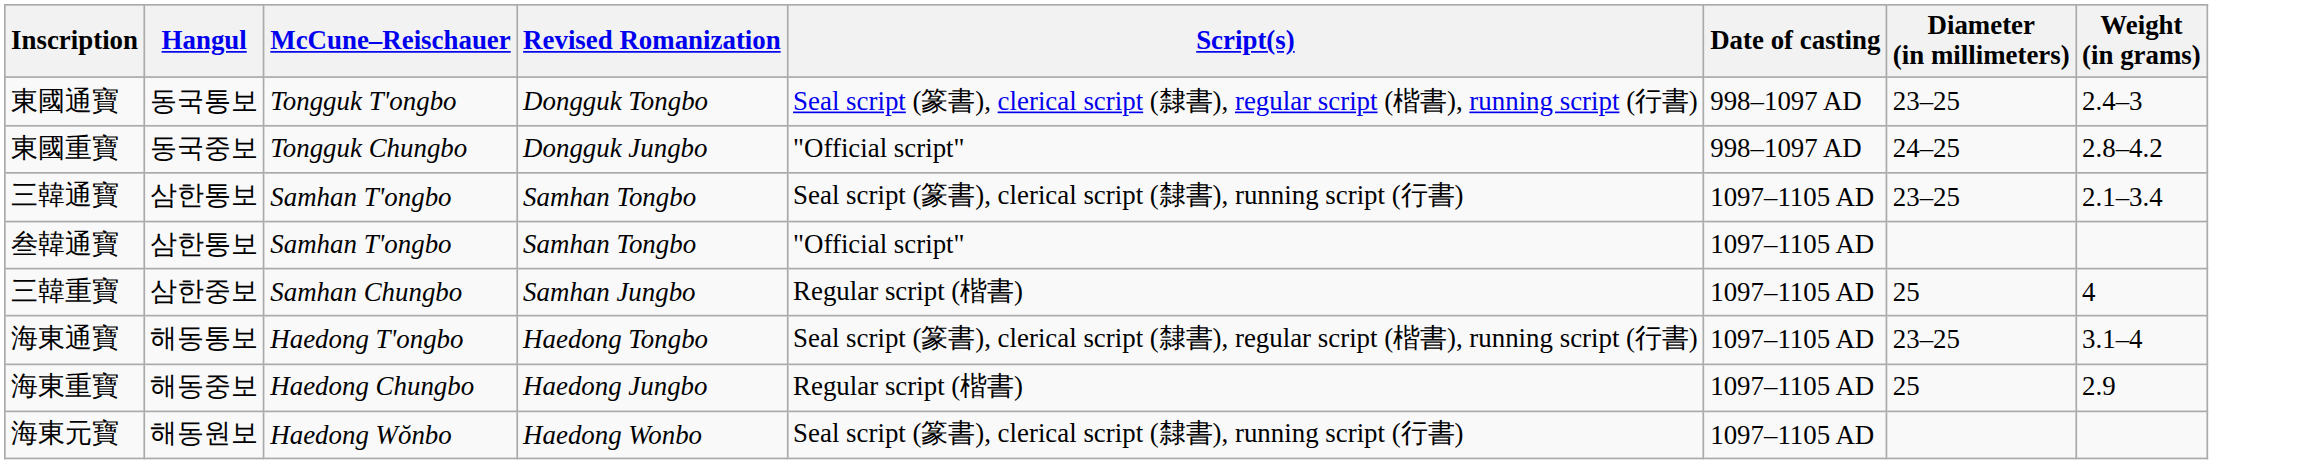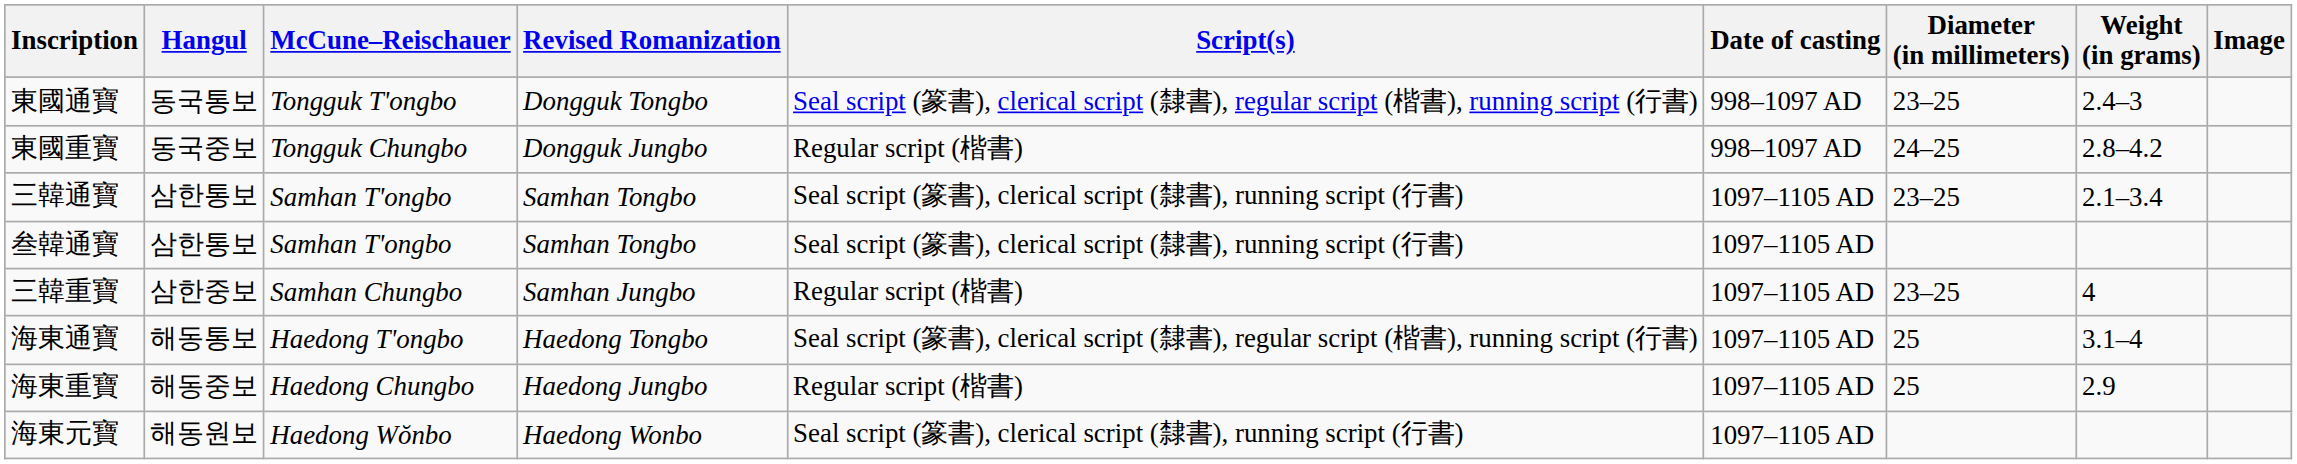+ column: Image
東國重寶 | Script(s): "Official script" -> Regular script (楷書)
叁韓通寶 | Script(s): "Official script" -> Seal script (篆書), clerical script (隸書), running script (行書)
三韓重寶 | Diameter (in millimeters): 25 -> 23–25
海東通寶 | Diameter (in millimeters): 23–25 -> 25
